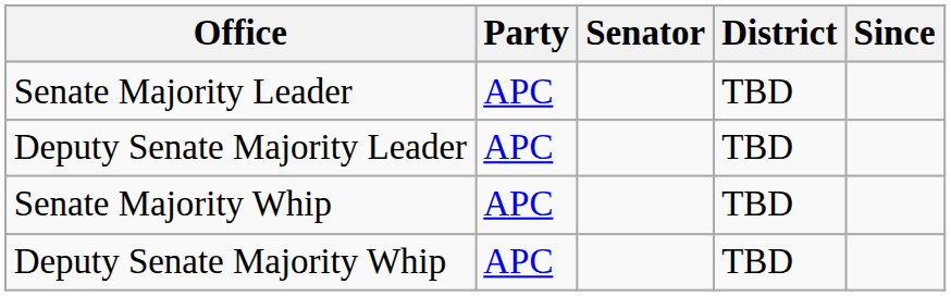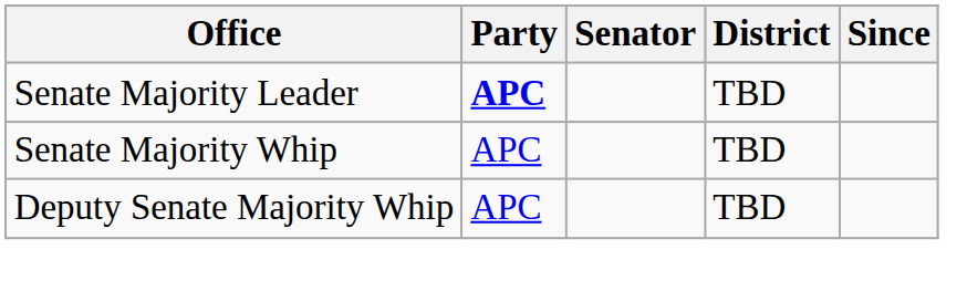Senate Majority Leader | Party: normal -> bold
- row: Deputy Senate Majority Leader | APC | TBD
